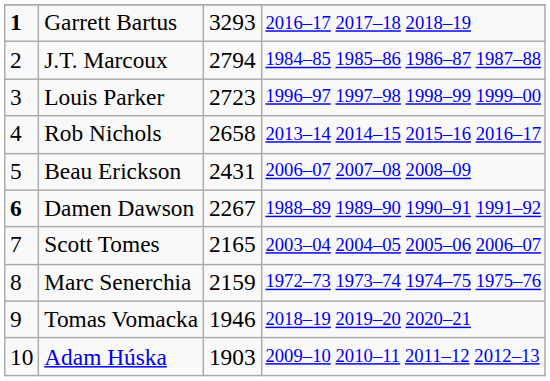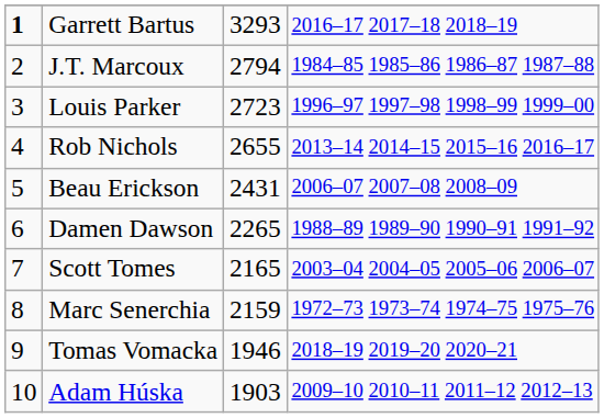Rob Nichols | column 3: 2658 -> 2655
Damen Dawson | column 1: bold -> normal
Damen Dawson | column 3: 2267 -> 2265
